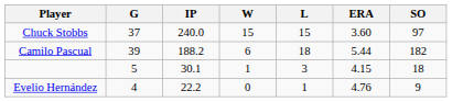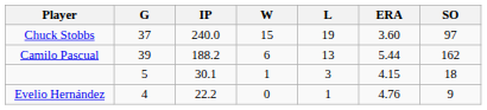Chuck Stobbs | L: 15 -> 19
Camilo Pascual | L: 18 -> 13
Camilo Pascual | SO: 182 -> 162
